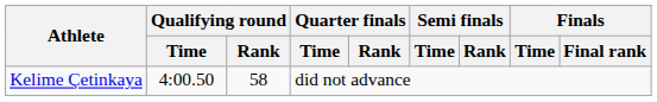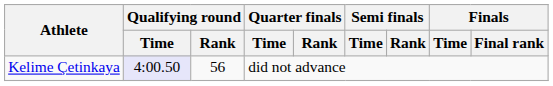Kelime Çetinkaya | Qualifying round / Time: no background -> lavender background
Kelime Çetinkaya | Qualifying round / Rank: 58 -> 56
